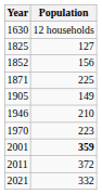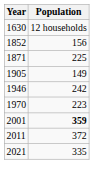- row: 1825 | 127
1946 | Population: 210 -> 242
2021 | Population: 332 -> 335
